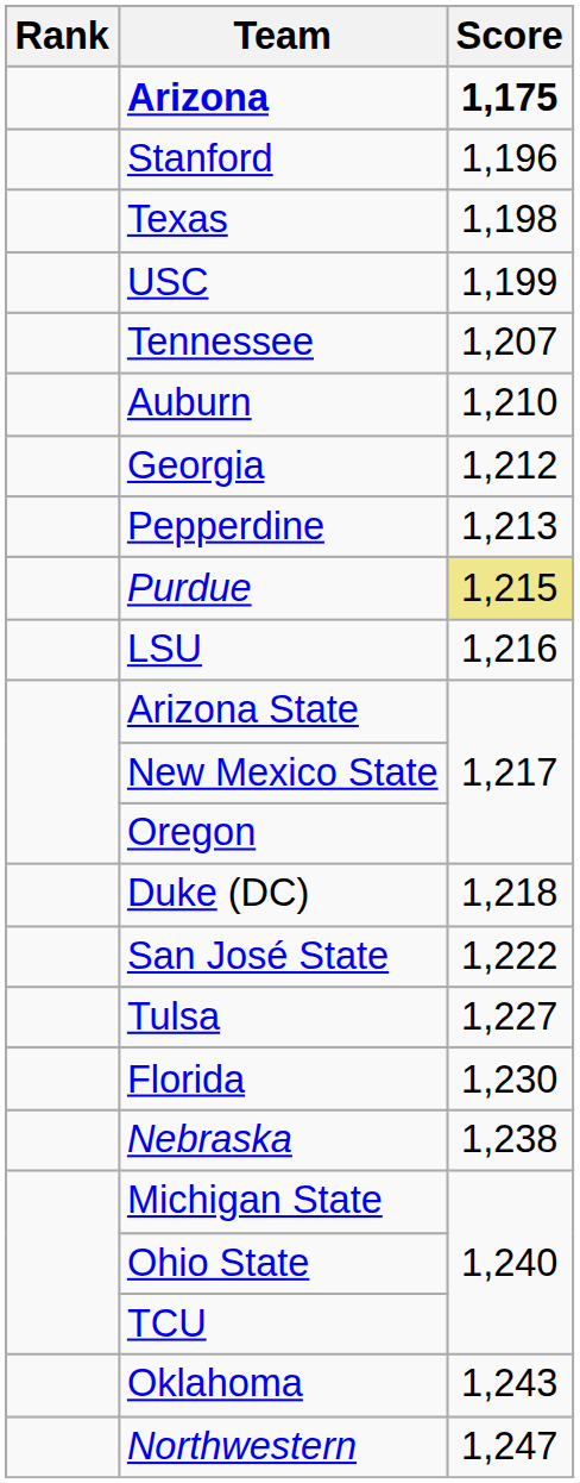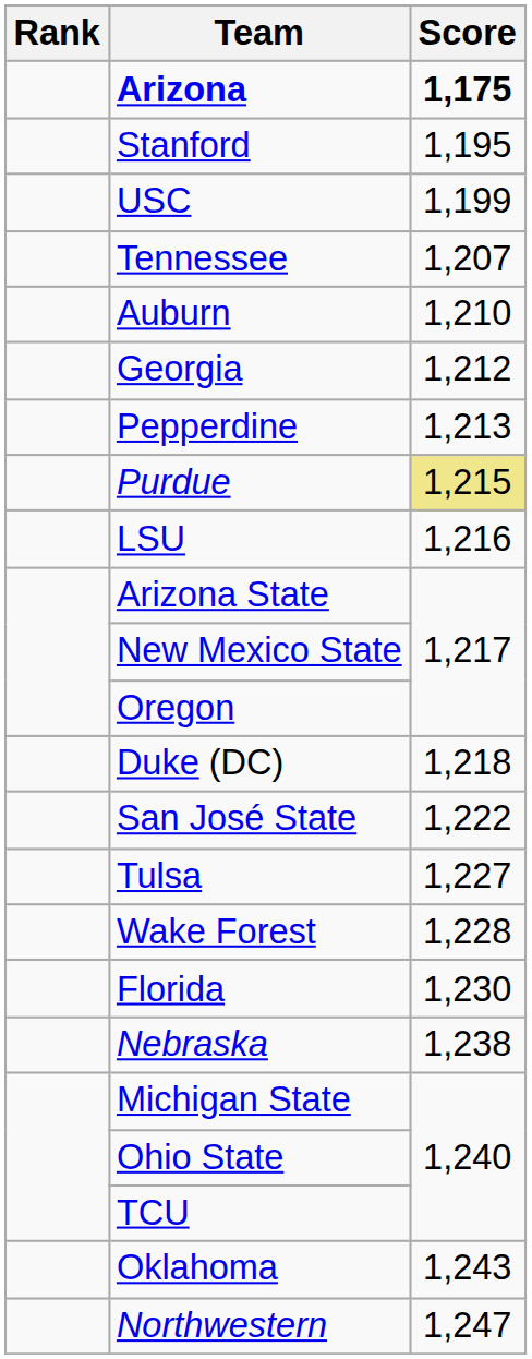Stanford | Score: 1,196 -> 1,195
- row: Texas | 1,198
+ row: Wake Forest | 1,228
